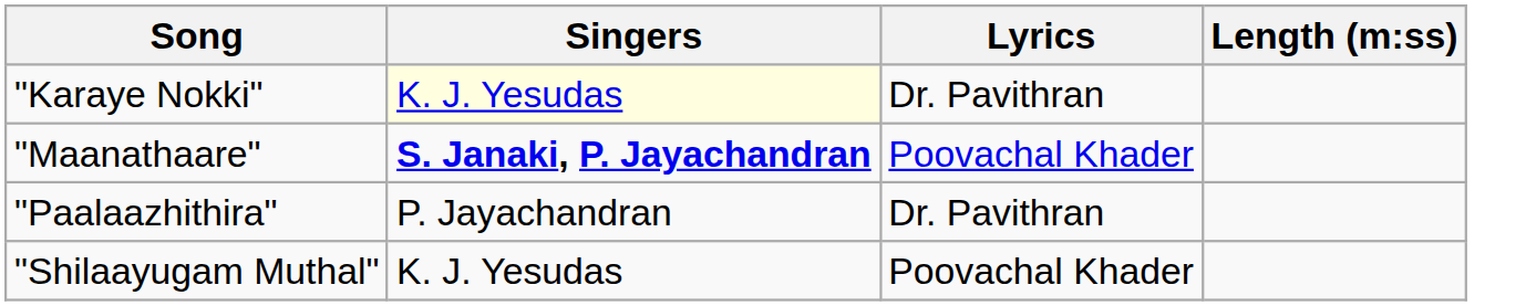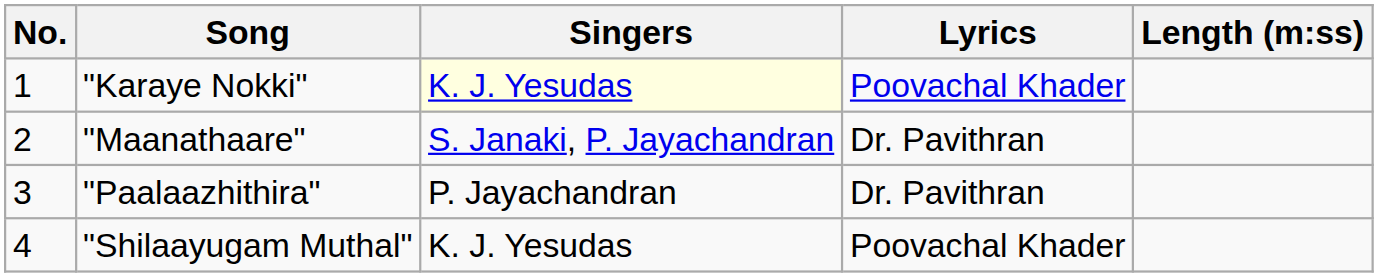+ column: No. | 1 | 2 | 3 | 4
"Karaye Nokki" | Lyrics: Dr. Pavithran -> Poovachal Khader
"Maanathaare" | Singers: bold -> normal
"Maanathaare" | Lyrics: Poovachal Khader -> Dr. Pavithran
